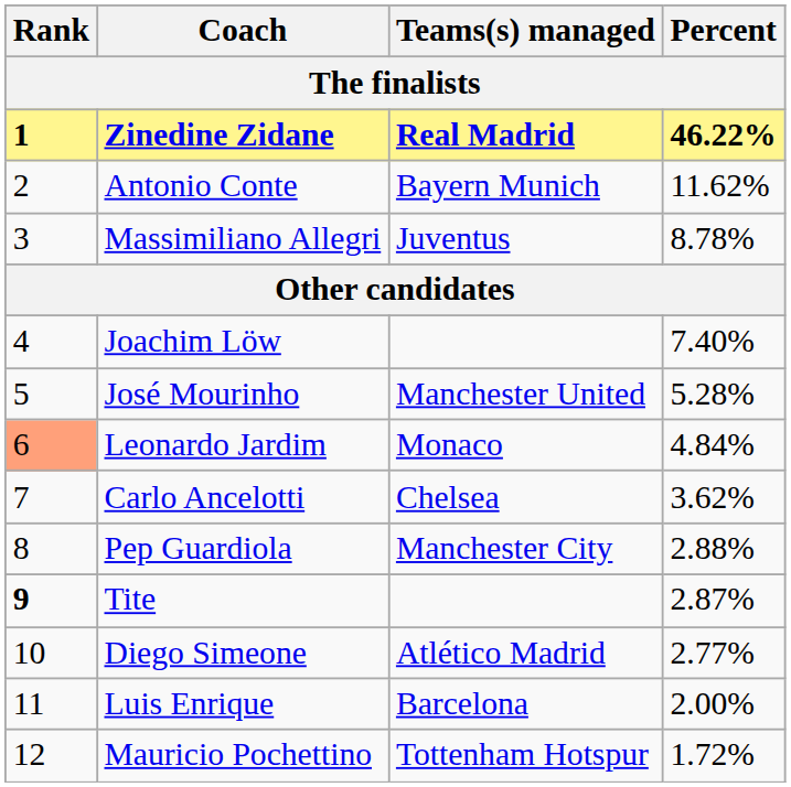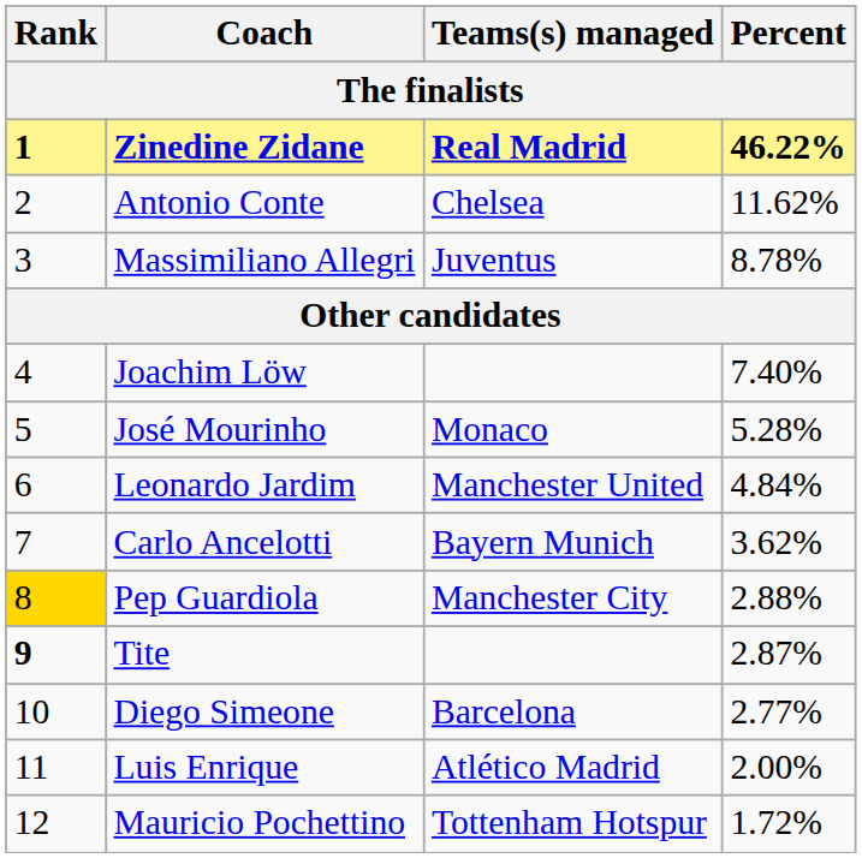Antonio Conte | Teams(s) managed: Bayern Munich -> Chelsea
José Mourinho | Teams(s) managed: Manchester United -> Monaco
Leonardo Jardim | Rank: lightsalmon background -> no background
Leonardo Jardim | Teams(s) managed: Monaco -> Manchester United
Carlo Ancelotti | Teams(s) managed: Chelsea -> Bayern Munich
Pep Guardiola | Rank: no background -> gold background
Diego Simeone | Teams(s) managed: Atlético Madrid -> Barcelona
Luis Enrique | Teams(s) managed: Barcelona -> Atlético Madrid
